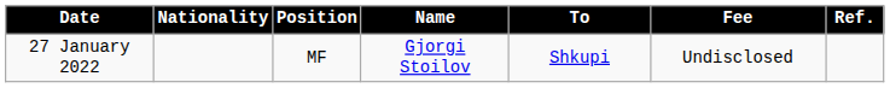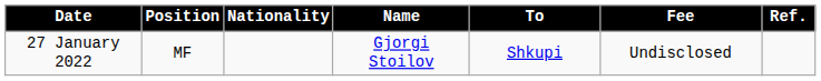columns swapped: Position <-> Nationality
